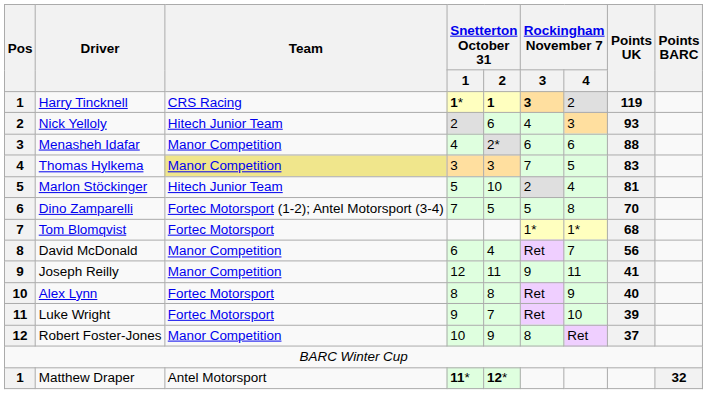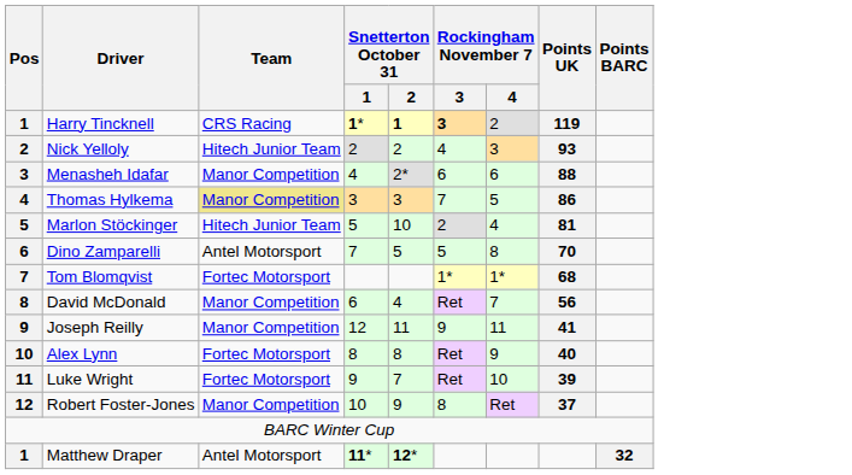Nick Yelloly | Snetterton October 31 / 2: 6 -> 2
Thomas Hylkema | Points UK: 83 -> 86
Dino Zamparelli | Team: Fortec Motorsport (1-2); Antel Motorsport (3-4) -> Antel Motorsport
